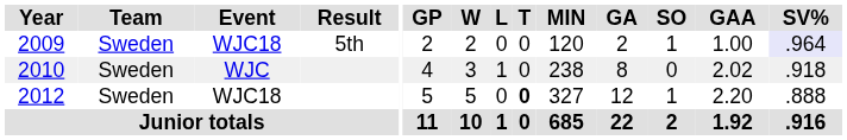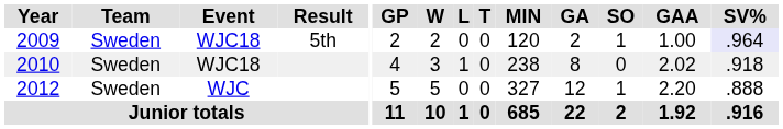2010 | Event: WJC -> WJC18
2012 | Event: WJC18 -> WJC
2012 | T: bold -> normal
